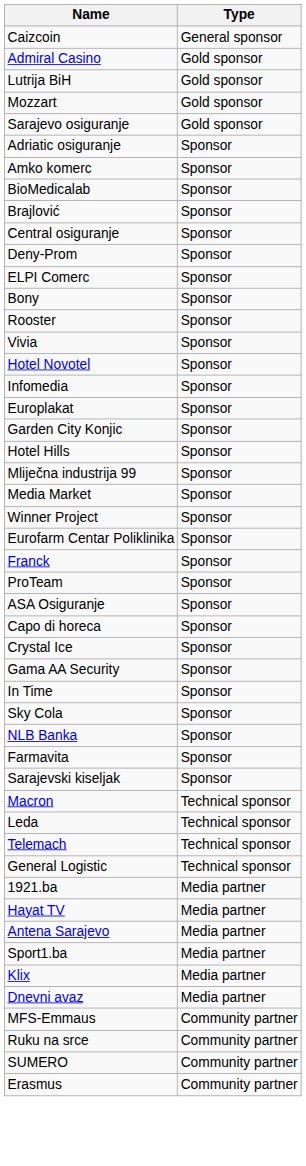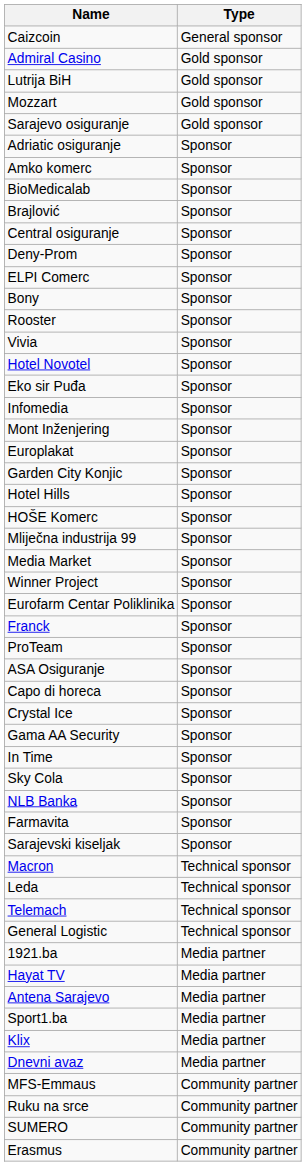+ row: Eko sir Puđa | Sponsor
+ row: Mont Inženjering | Sponsor
+ row: HOŠE Komerc | Sponsor
